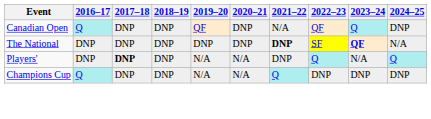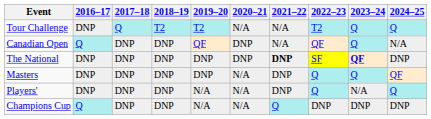+ row: Tour Challenge | DNP | Q | T2 | T2 | N/A | N/A | T2 | Q | Q
Canadian Open | 2024–25: DNP -> N/A
The National | 2024–25: N/A -> DNP
+ row: Masters | DNP | DNP | DNP | DNP | N/A | DNP | Q | Q | QF
Players' | 2017–18: bold -> normal
